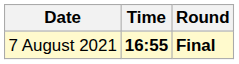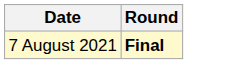- column: Time | 16:55
